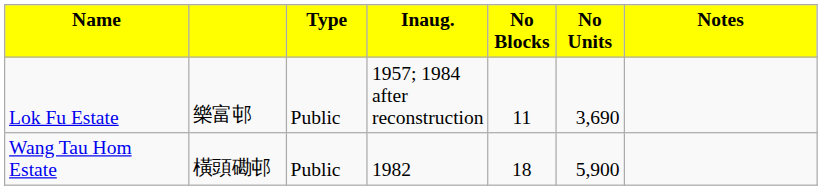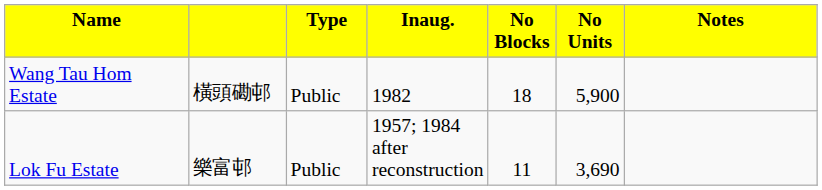rows swapped: Lok Fu Estate <-> Wang Tau Hom Estate
